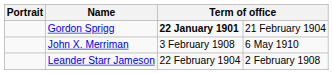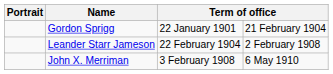Gordon Sprigg | column 3: bold -> normal
rows swapped: Leander Starr Jameson <-> John X. Merriman
